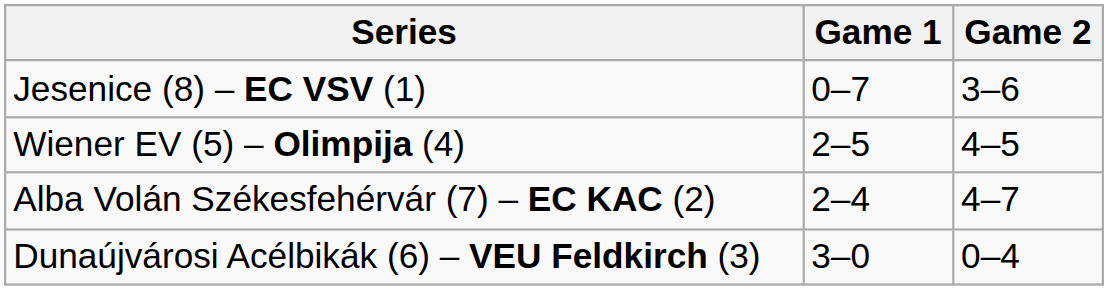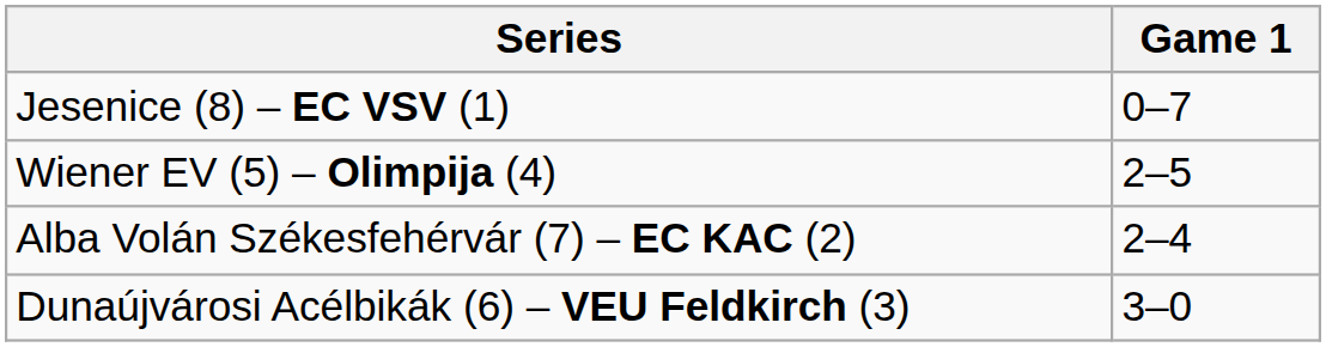- column: Game 2 | 3–6 | 4–5 | 4–7 | 0–4
